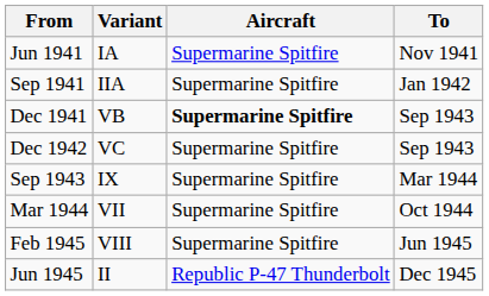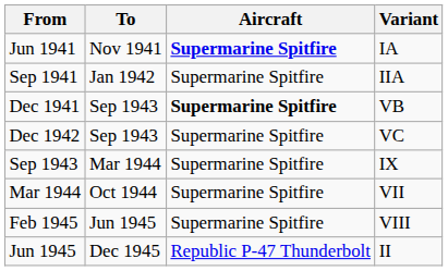columns swapped: To <-> Variant
Jun 1941 | Aircraft: normal -> bold
